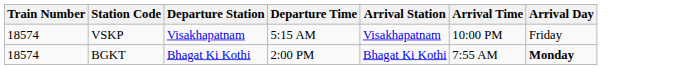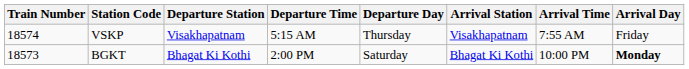+ column: Departure Day | Thursday | Saturday
VSKP | Arrival Time: 10:00 PM -> 7:55 AM
BGKT | Train Number: 18574 -> 18573
BGKT | Arrival Time: 7:55 AM -> 10:00 PM
